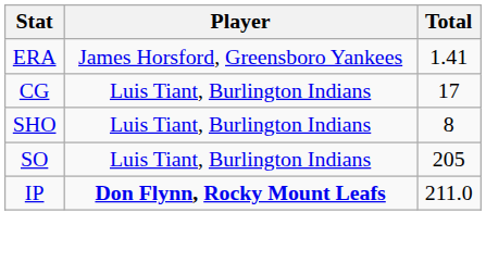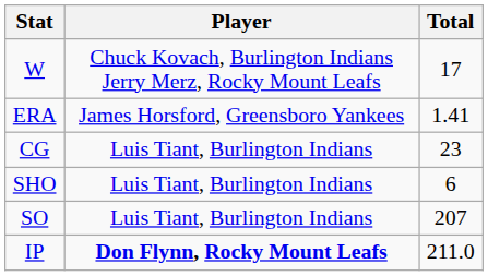+ row: W | Chuck Kovach, Burlington Indians Jerry Merz, Rocky Mount Leafs | 17
CG | Total: 17 -> 23
SHO | Total: 8 -> 6
SO | Total: 205 -> 207
